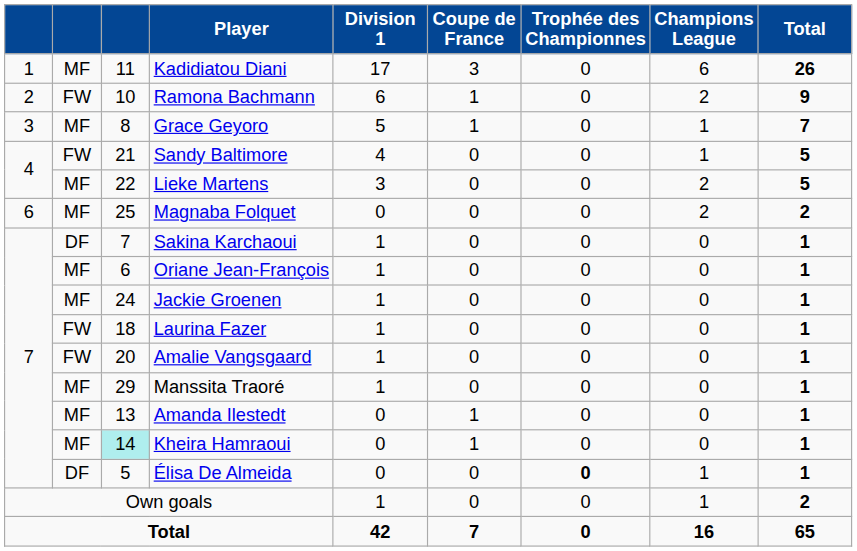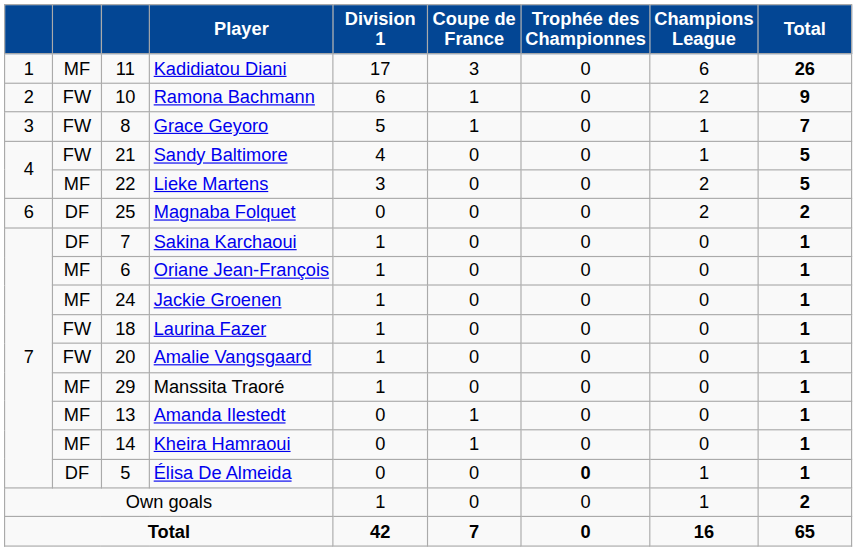Grace Geyoro | column 2: MF -> FW
Magnaba Folquet | column 2: MF -> DF
Kheira Hamraoui | column 3: paleturquoise background -> no background
